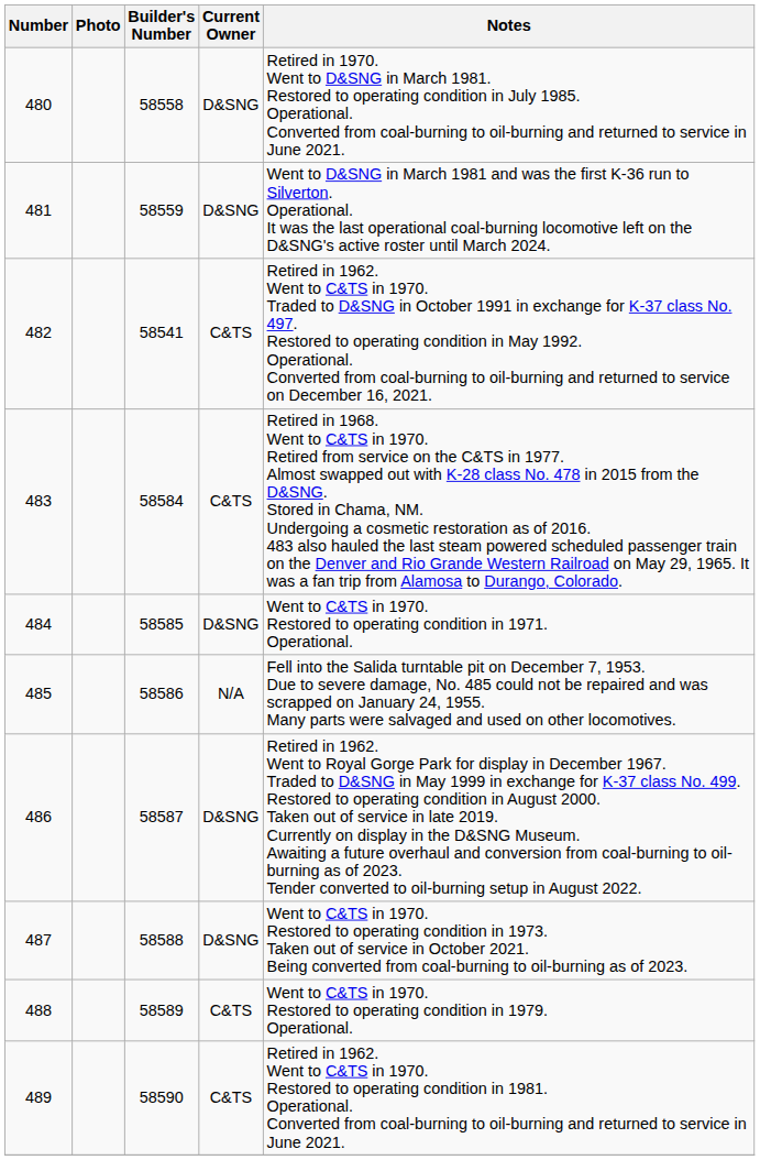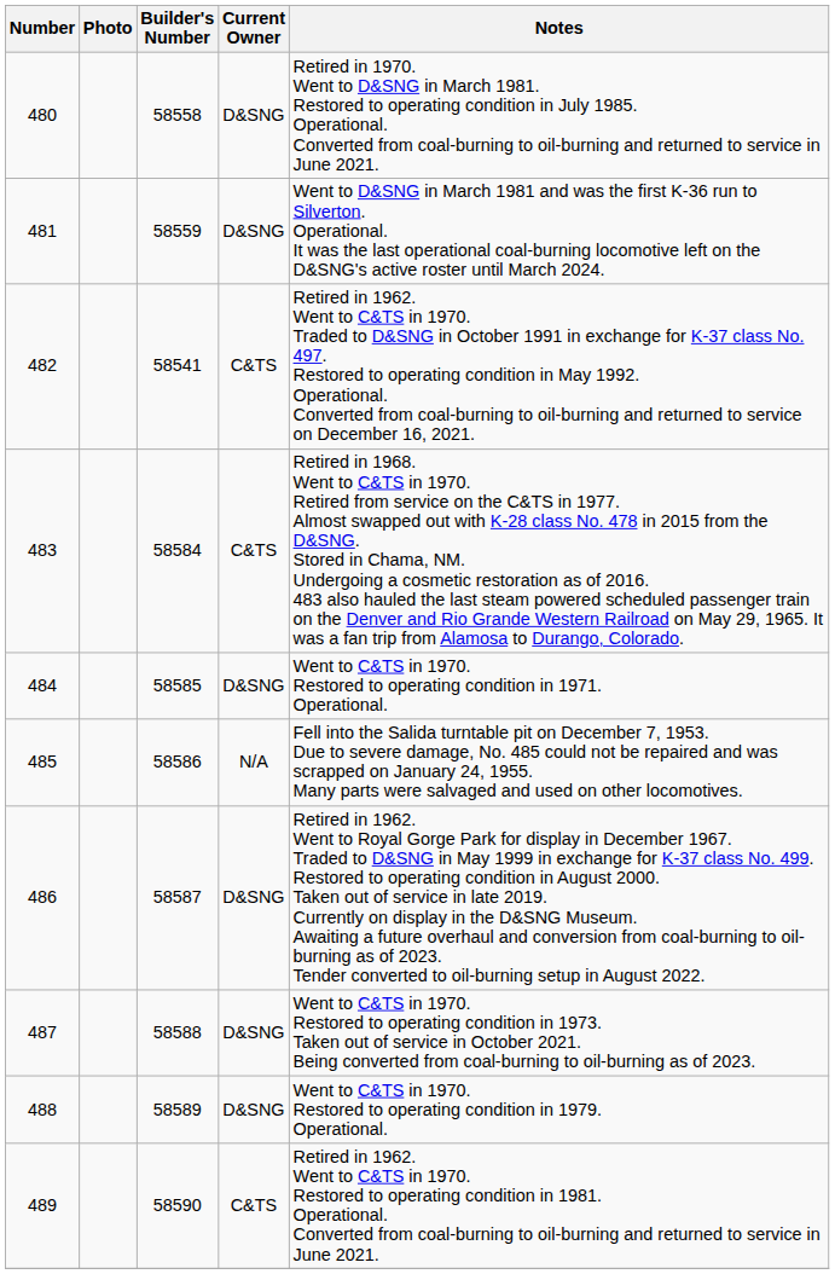488 | Current Owner: C&TS -> D&SNG
